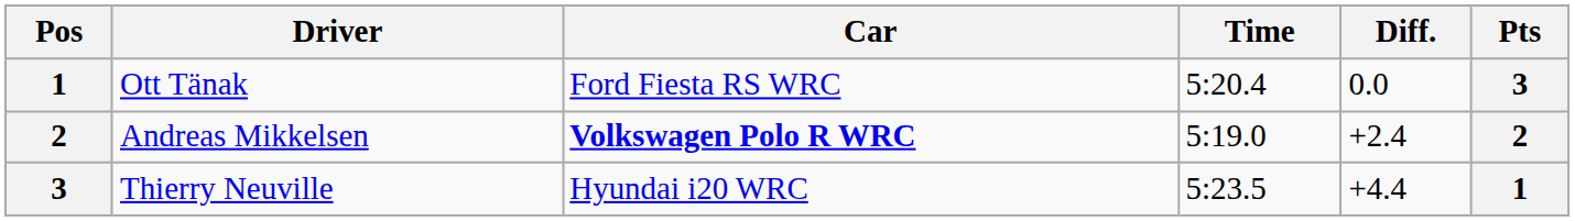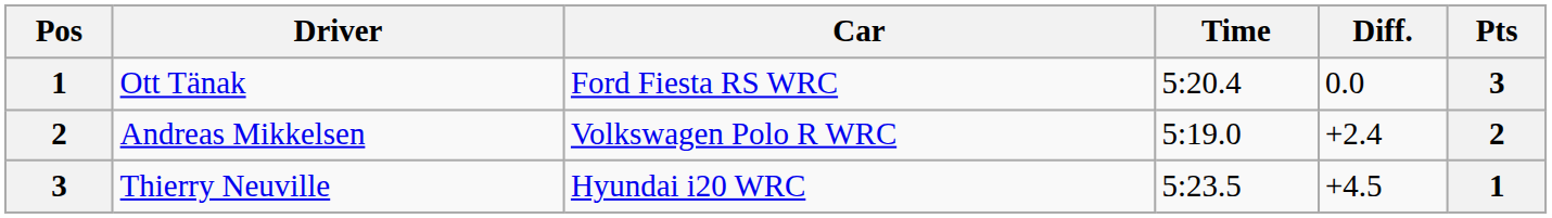Andreas Mikkelsen | Car: bold -> normal
Thierry Neuville | Diff.: +4.4 -> +4.5
